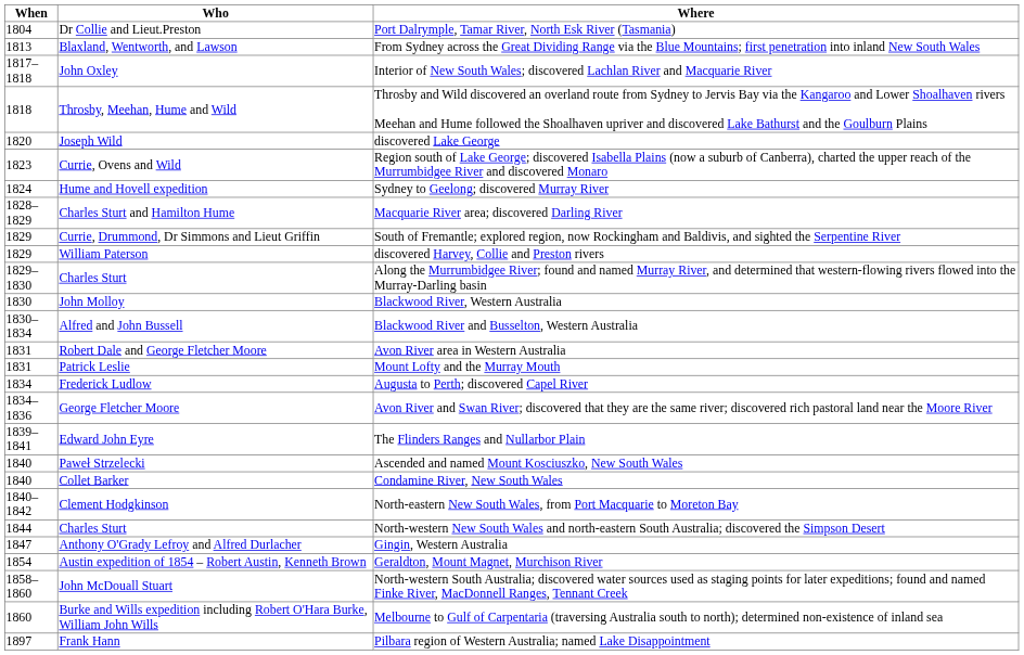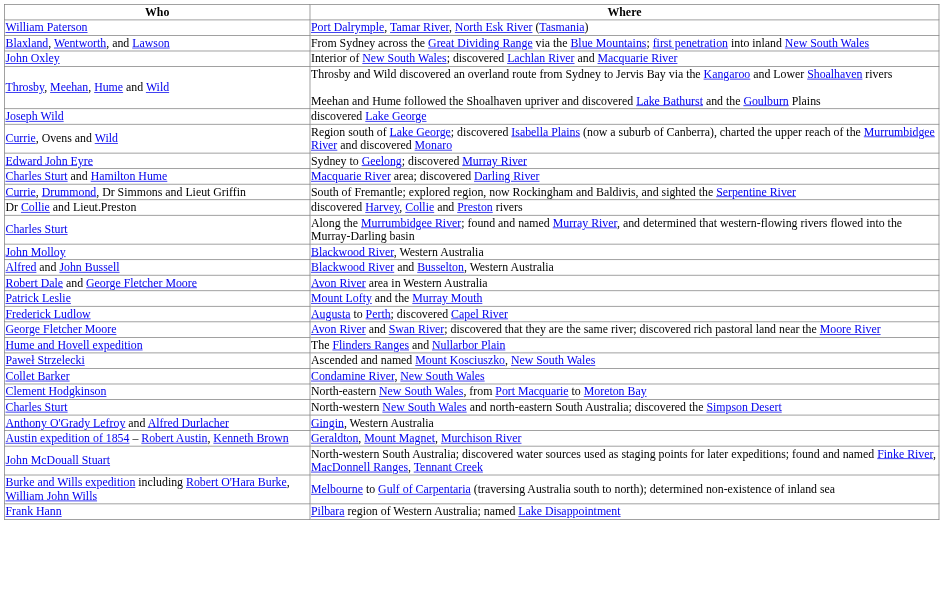- column: When | 1804 | 1813 | 1817–1818 | 1818 | 1820 | 1823 | 1824 | 1828–1829 | 1829 | 1829 | 1829–1830 | 1830 | 1830–1834 | 1831 | 1831 | 1834 | 1834–1836 | 1839–1841 | 1840 | 1840 | 1840–1842 | 1844 | 1847 | 1854 | 1858–1860 | 1860 | 1897
Port Dalrymple, Tamar River, North Esk River (Tasmania) | Who: Dr Collie and Lieut.Preston -> William Paterson
Sydney to Geelong; discovered Murray River | Who: Hume and Hovell expedition -> Edward John Eyre
discovered Harvey, Collie and Preston rivers | Who: William Paterson -> Dr Collie and Lieut.Preston
The Flinders Ranges and Nullarbor Plain | Who: Edward John Eyre -> Hume and Hovell expedition
